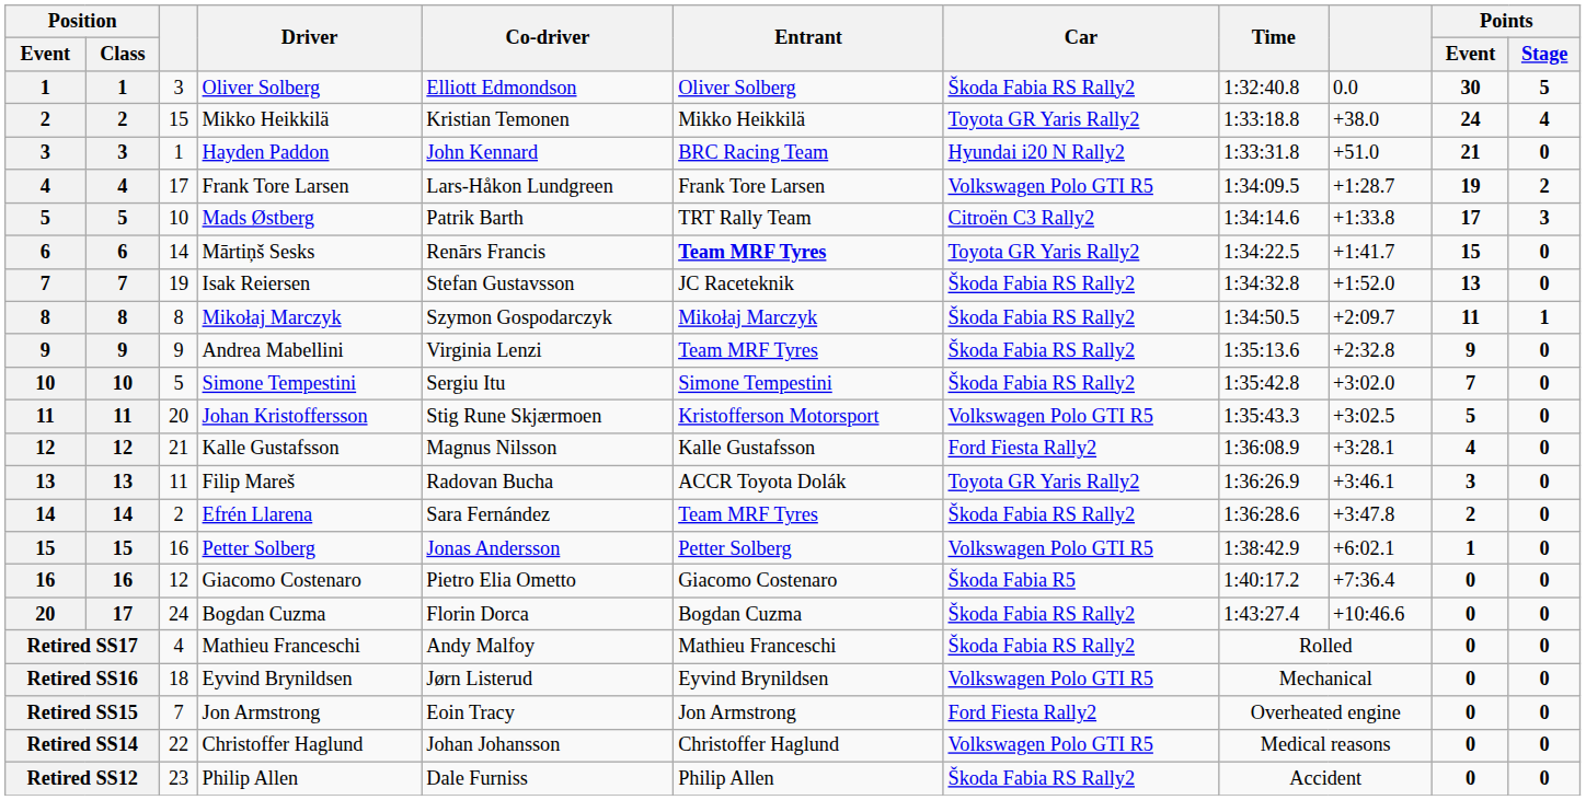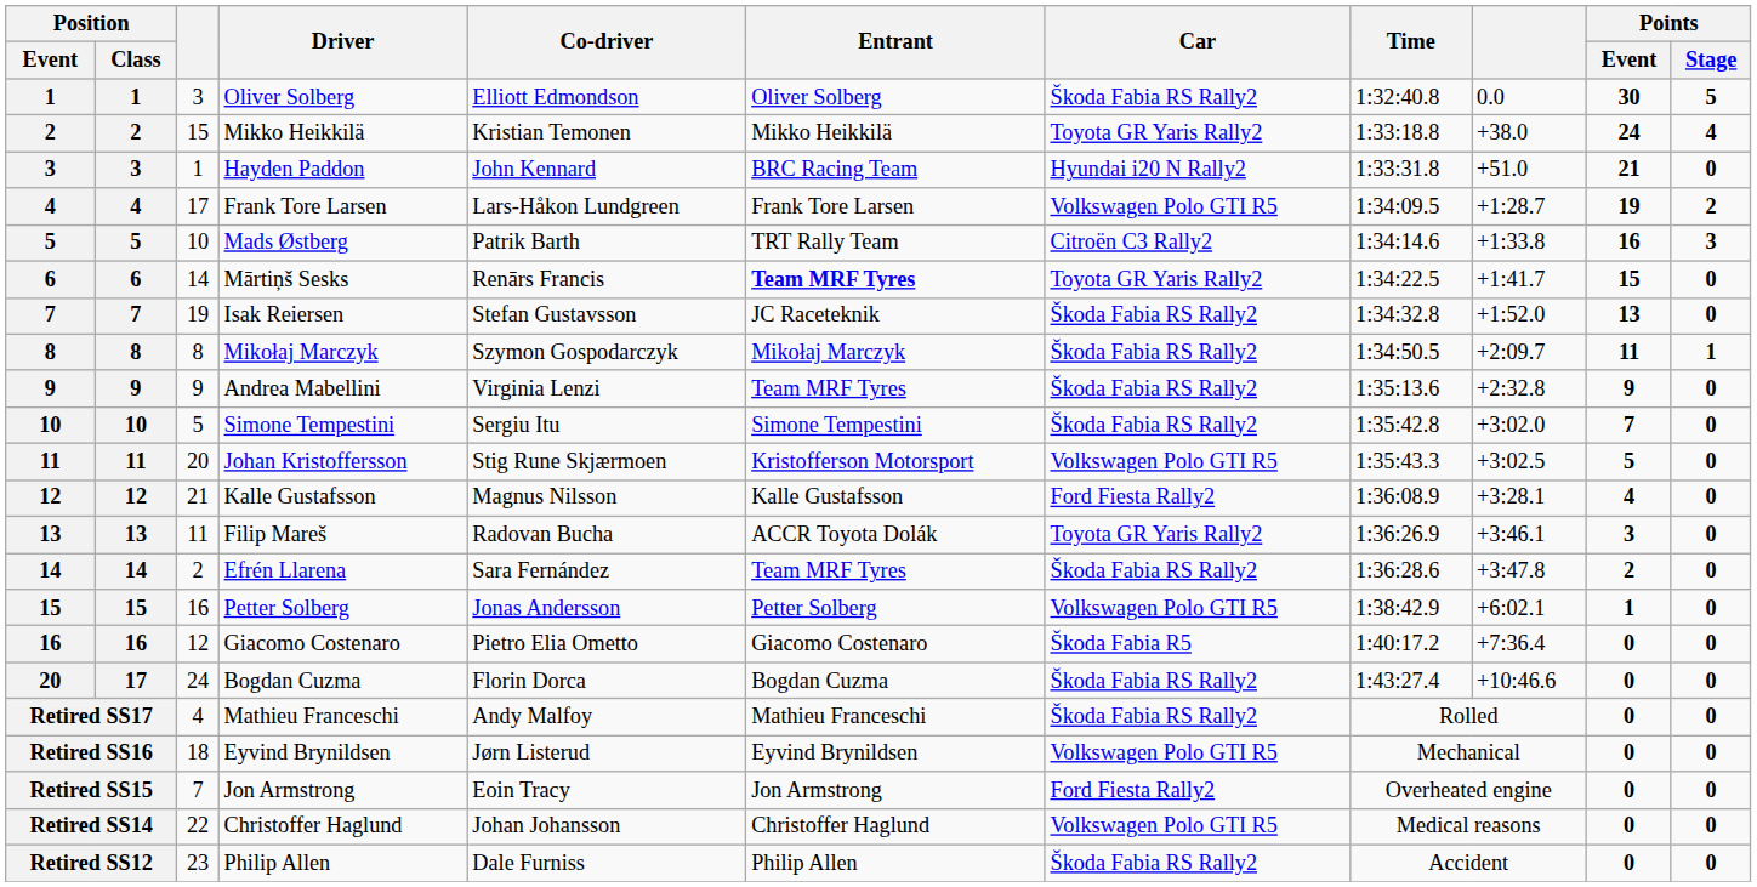Mads Østberg | Points / Event: 17 -> 16
